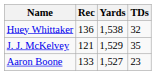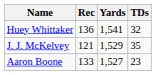Huey Whittaker | Yards: 1,538 -> 1,541
